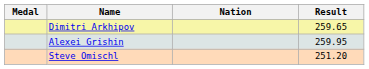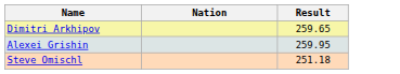- column: Medal
Steve Omischl | Result: 251.20 -> 251.18
